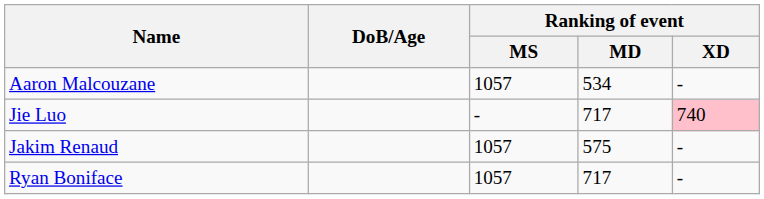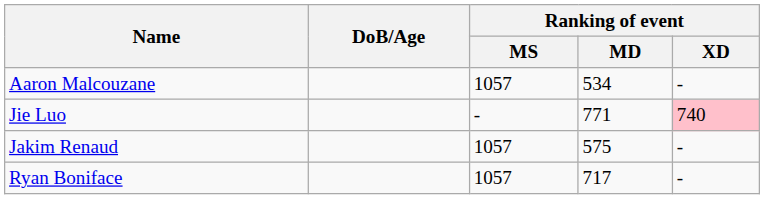Jie Luo | Ranking of event / MD: 717 -> 771
